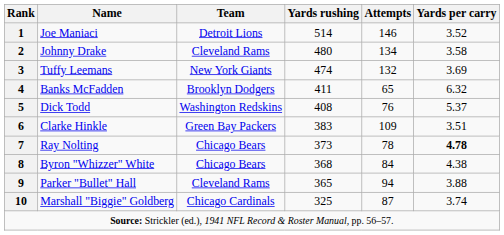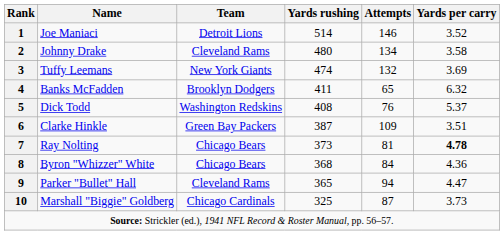6 | Yards rushing: 383 -> 387
7 | Attempts: 78 -> 81
8 | Yards per carry: 4.38 -> 4.36
9 | Yards per carry: 3.88 -> 4.47
10 | Yards per carry: 3.74 -> 3.73
